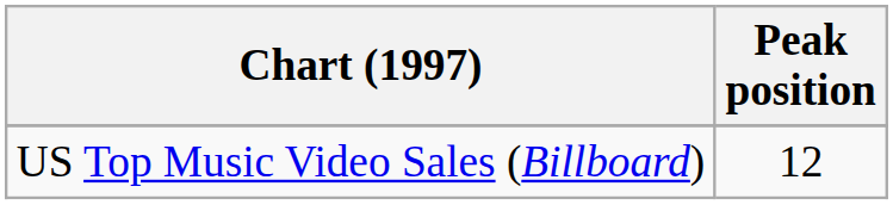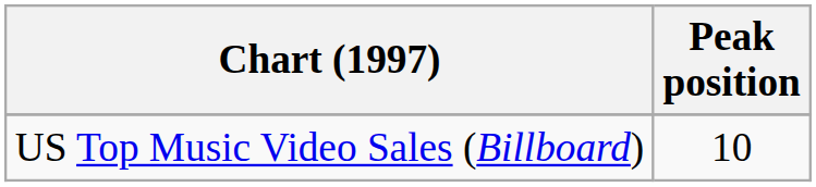US Top Music Video Sales (Billboard) | Peak position: 12 -> 10
